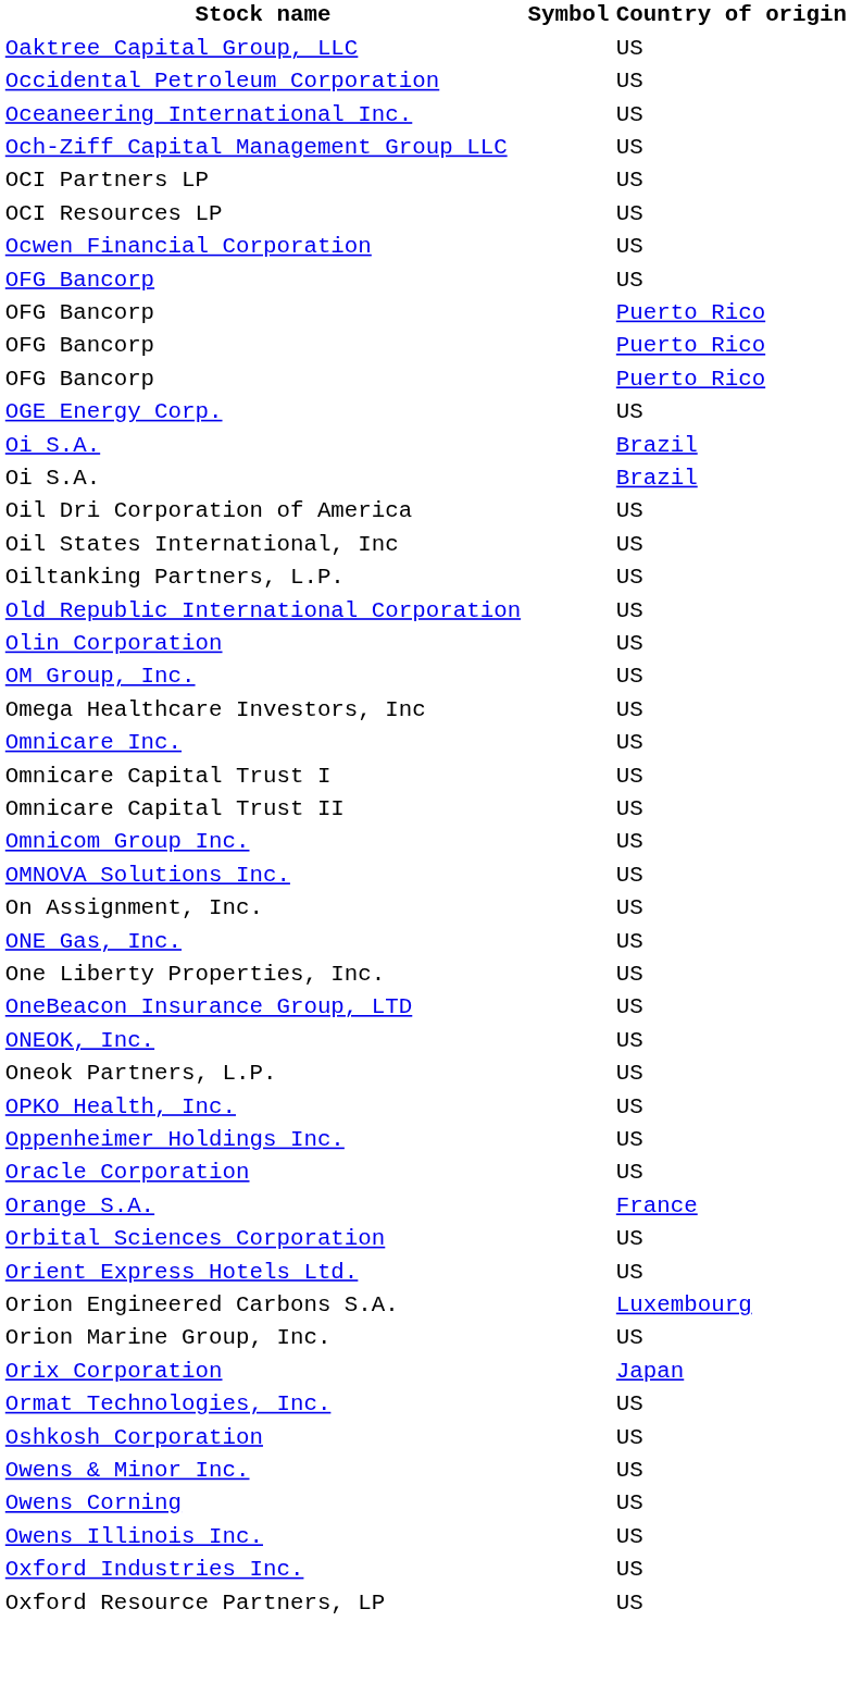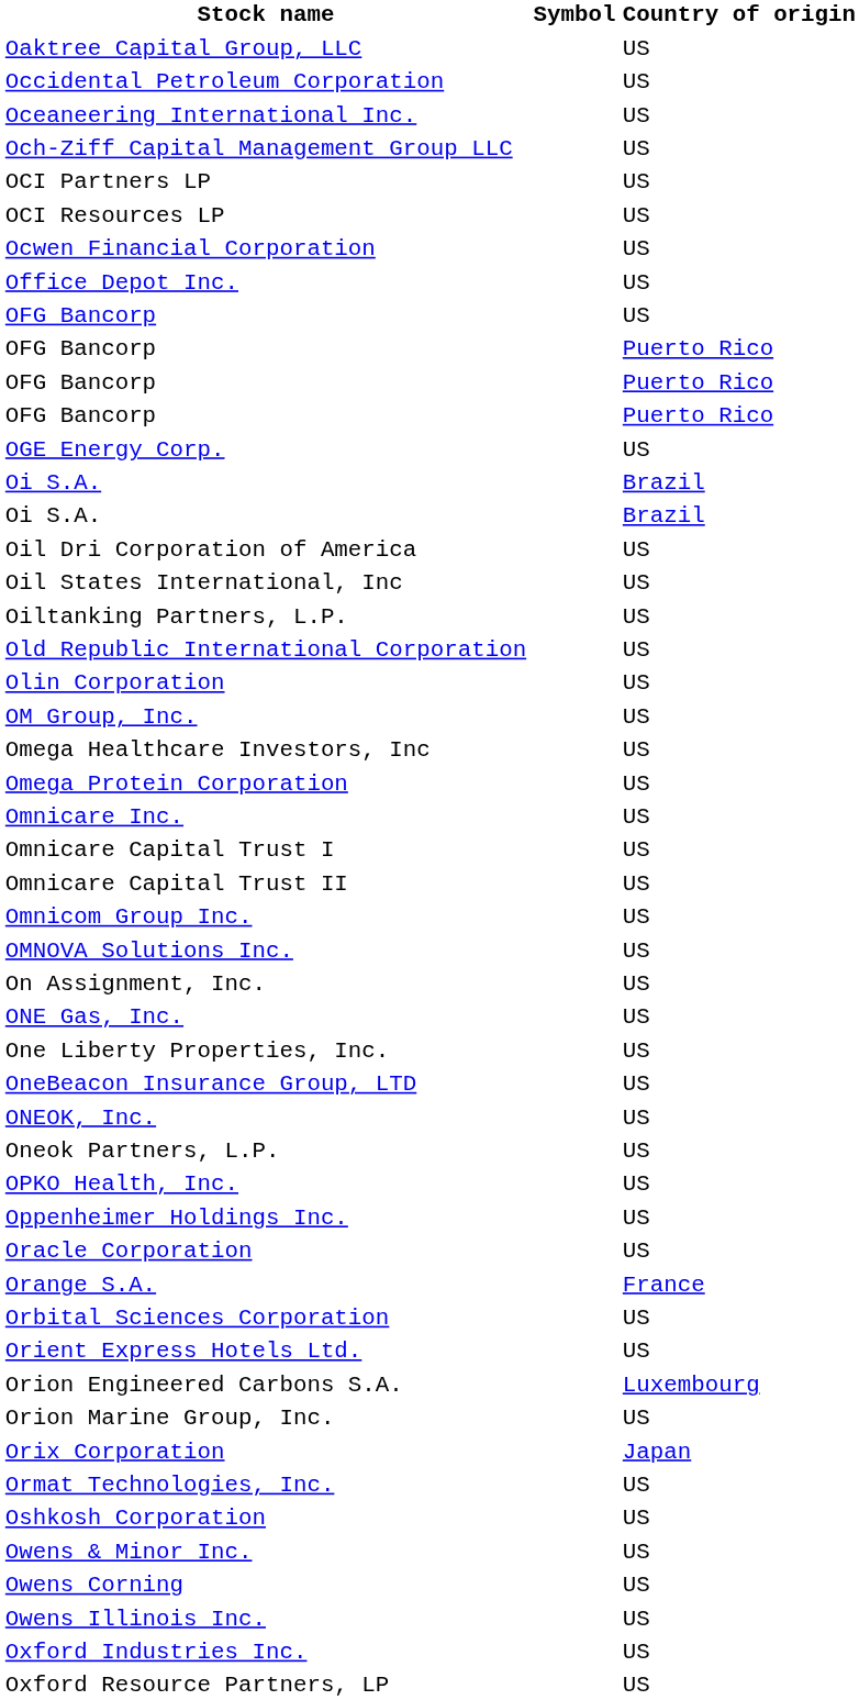+ row: Office Depot Inc. | US
+ row: Omega Protein Corporation | US
